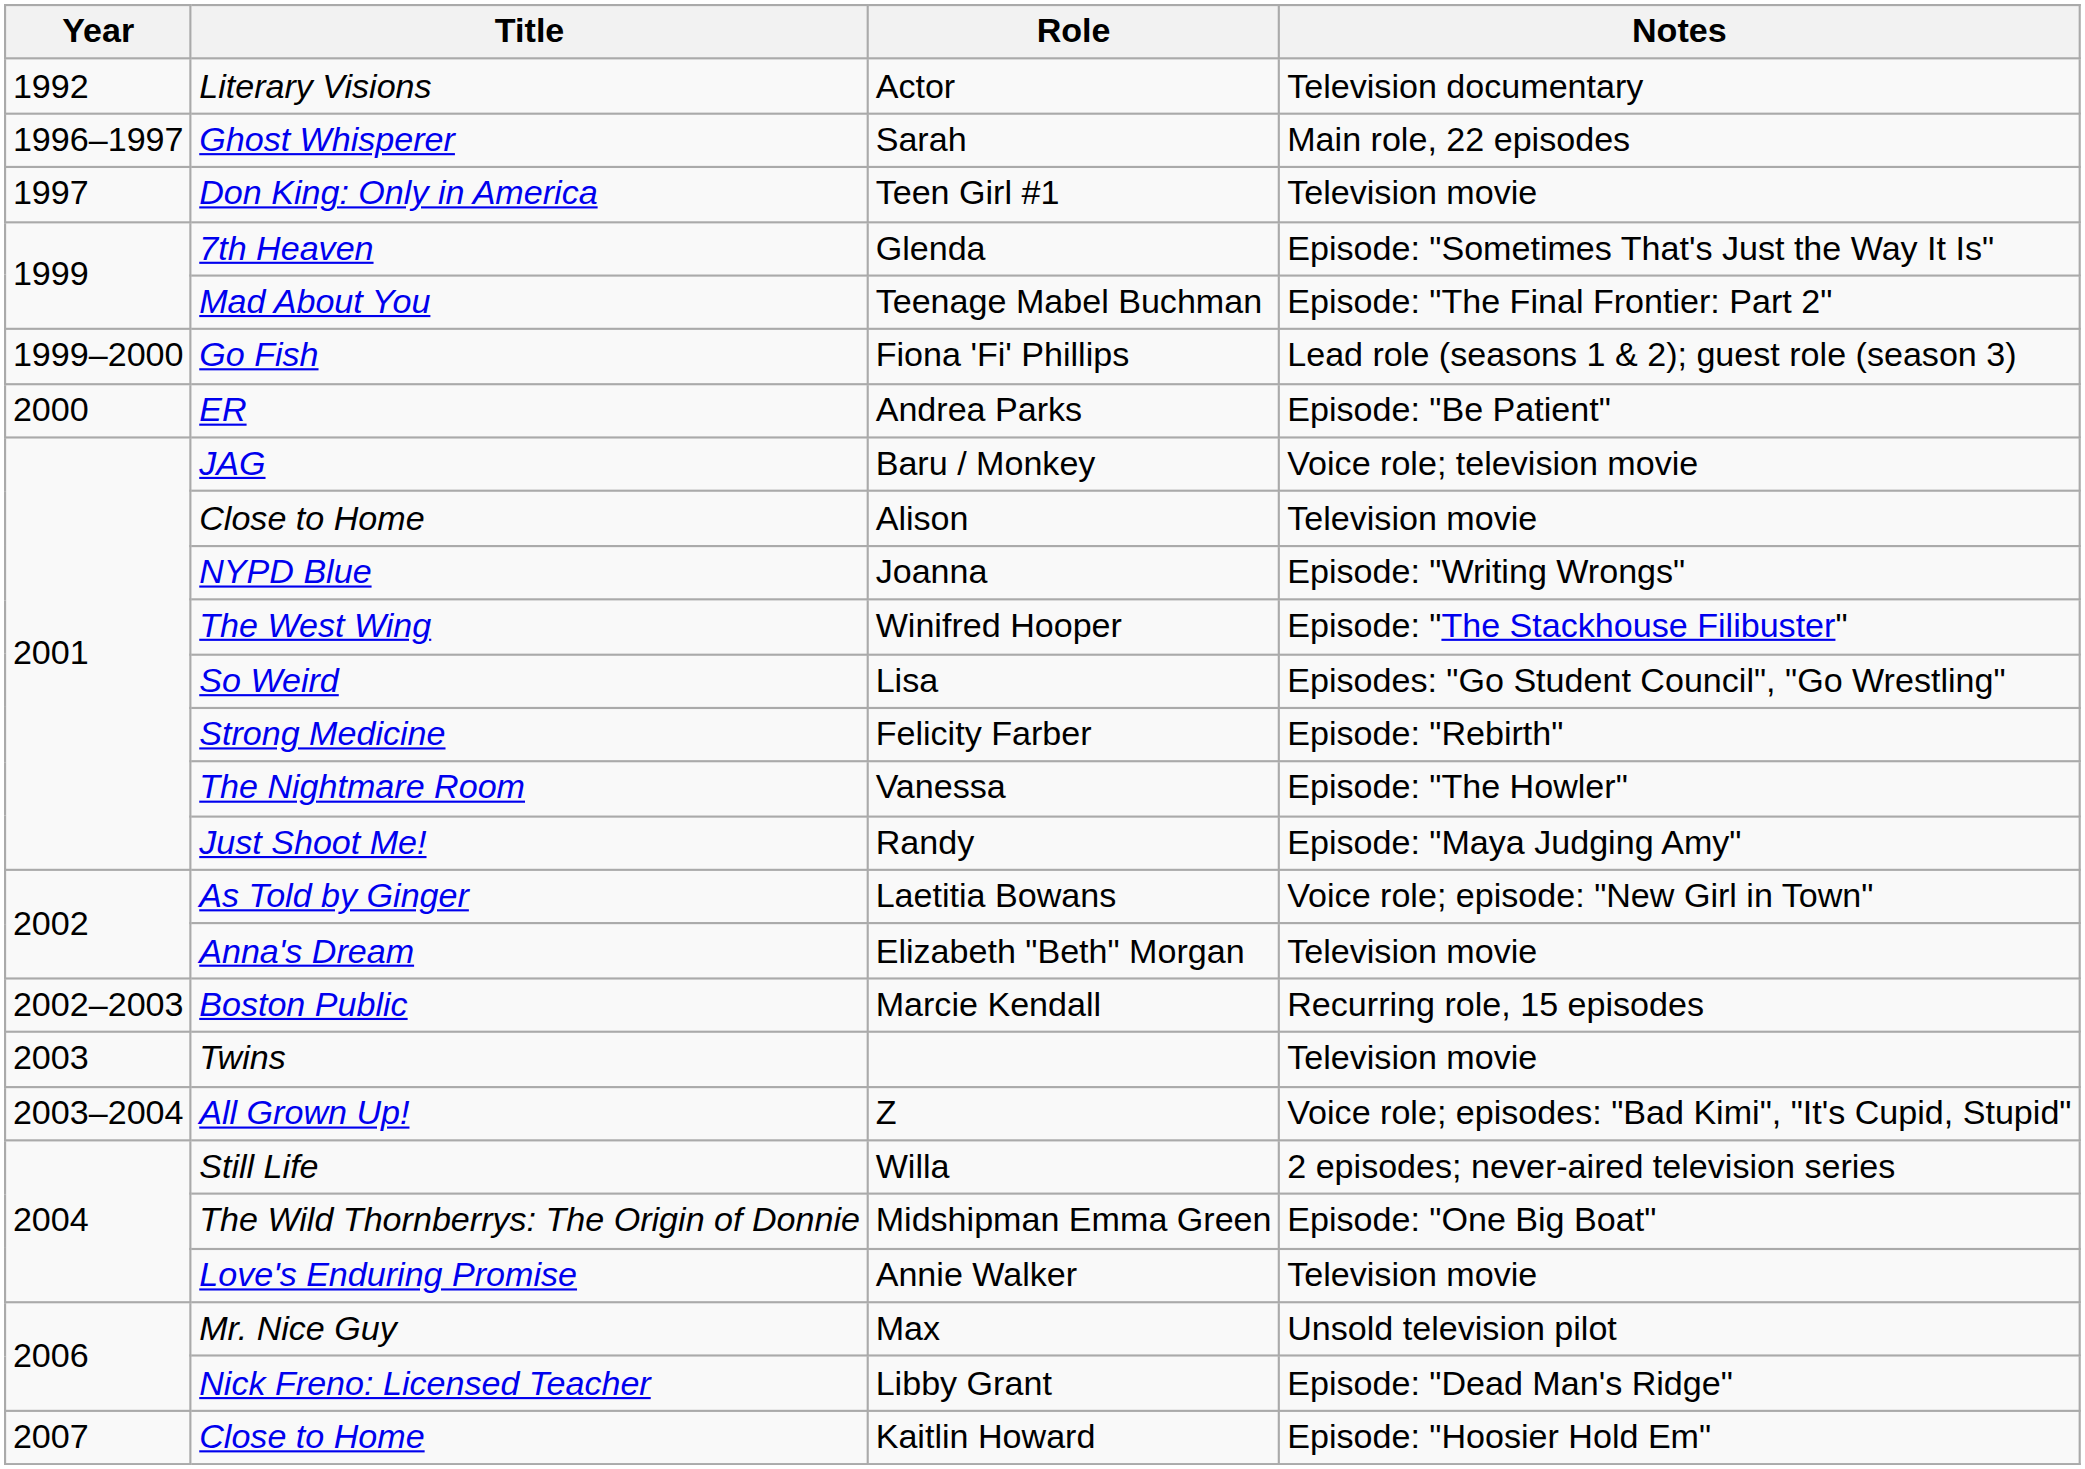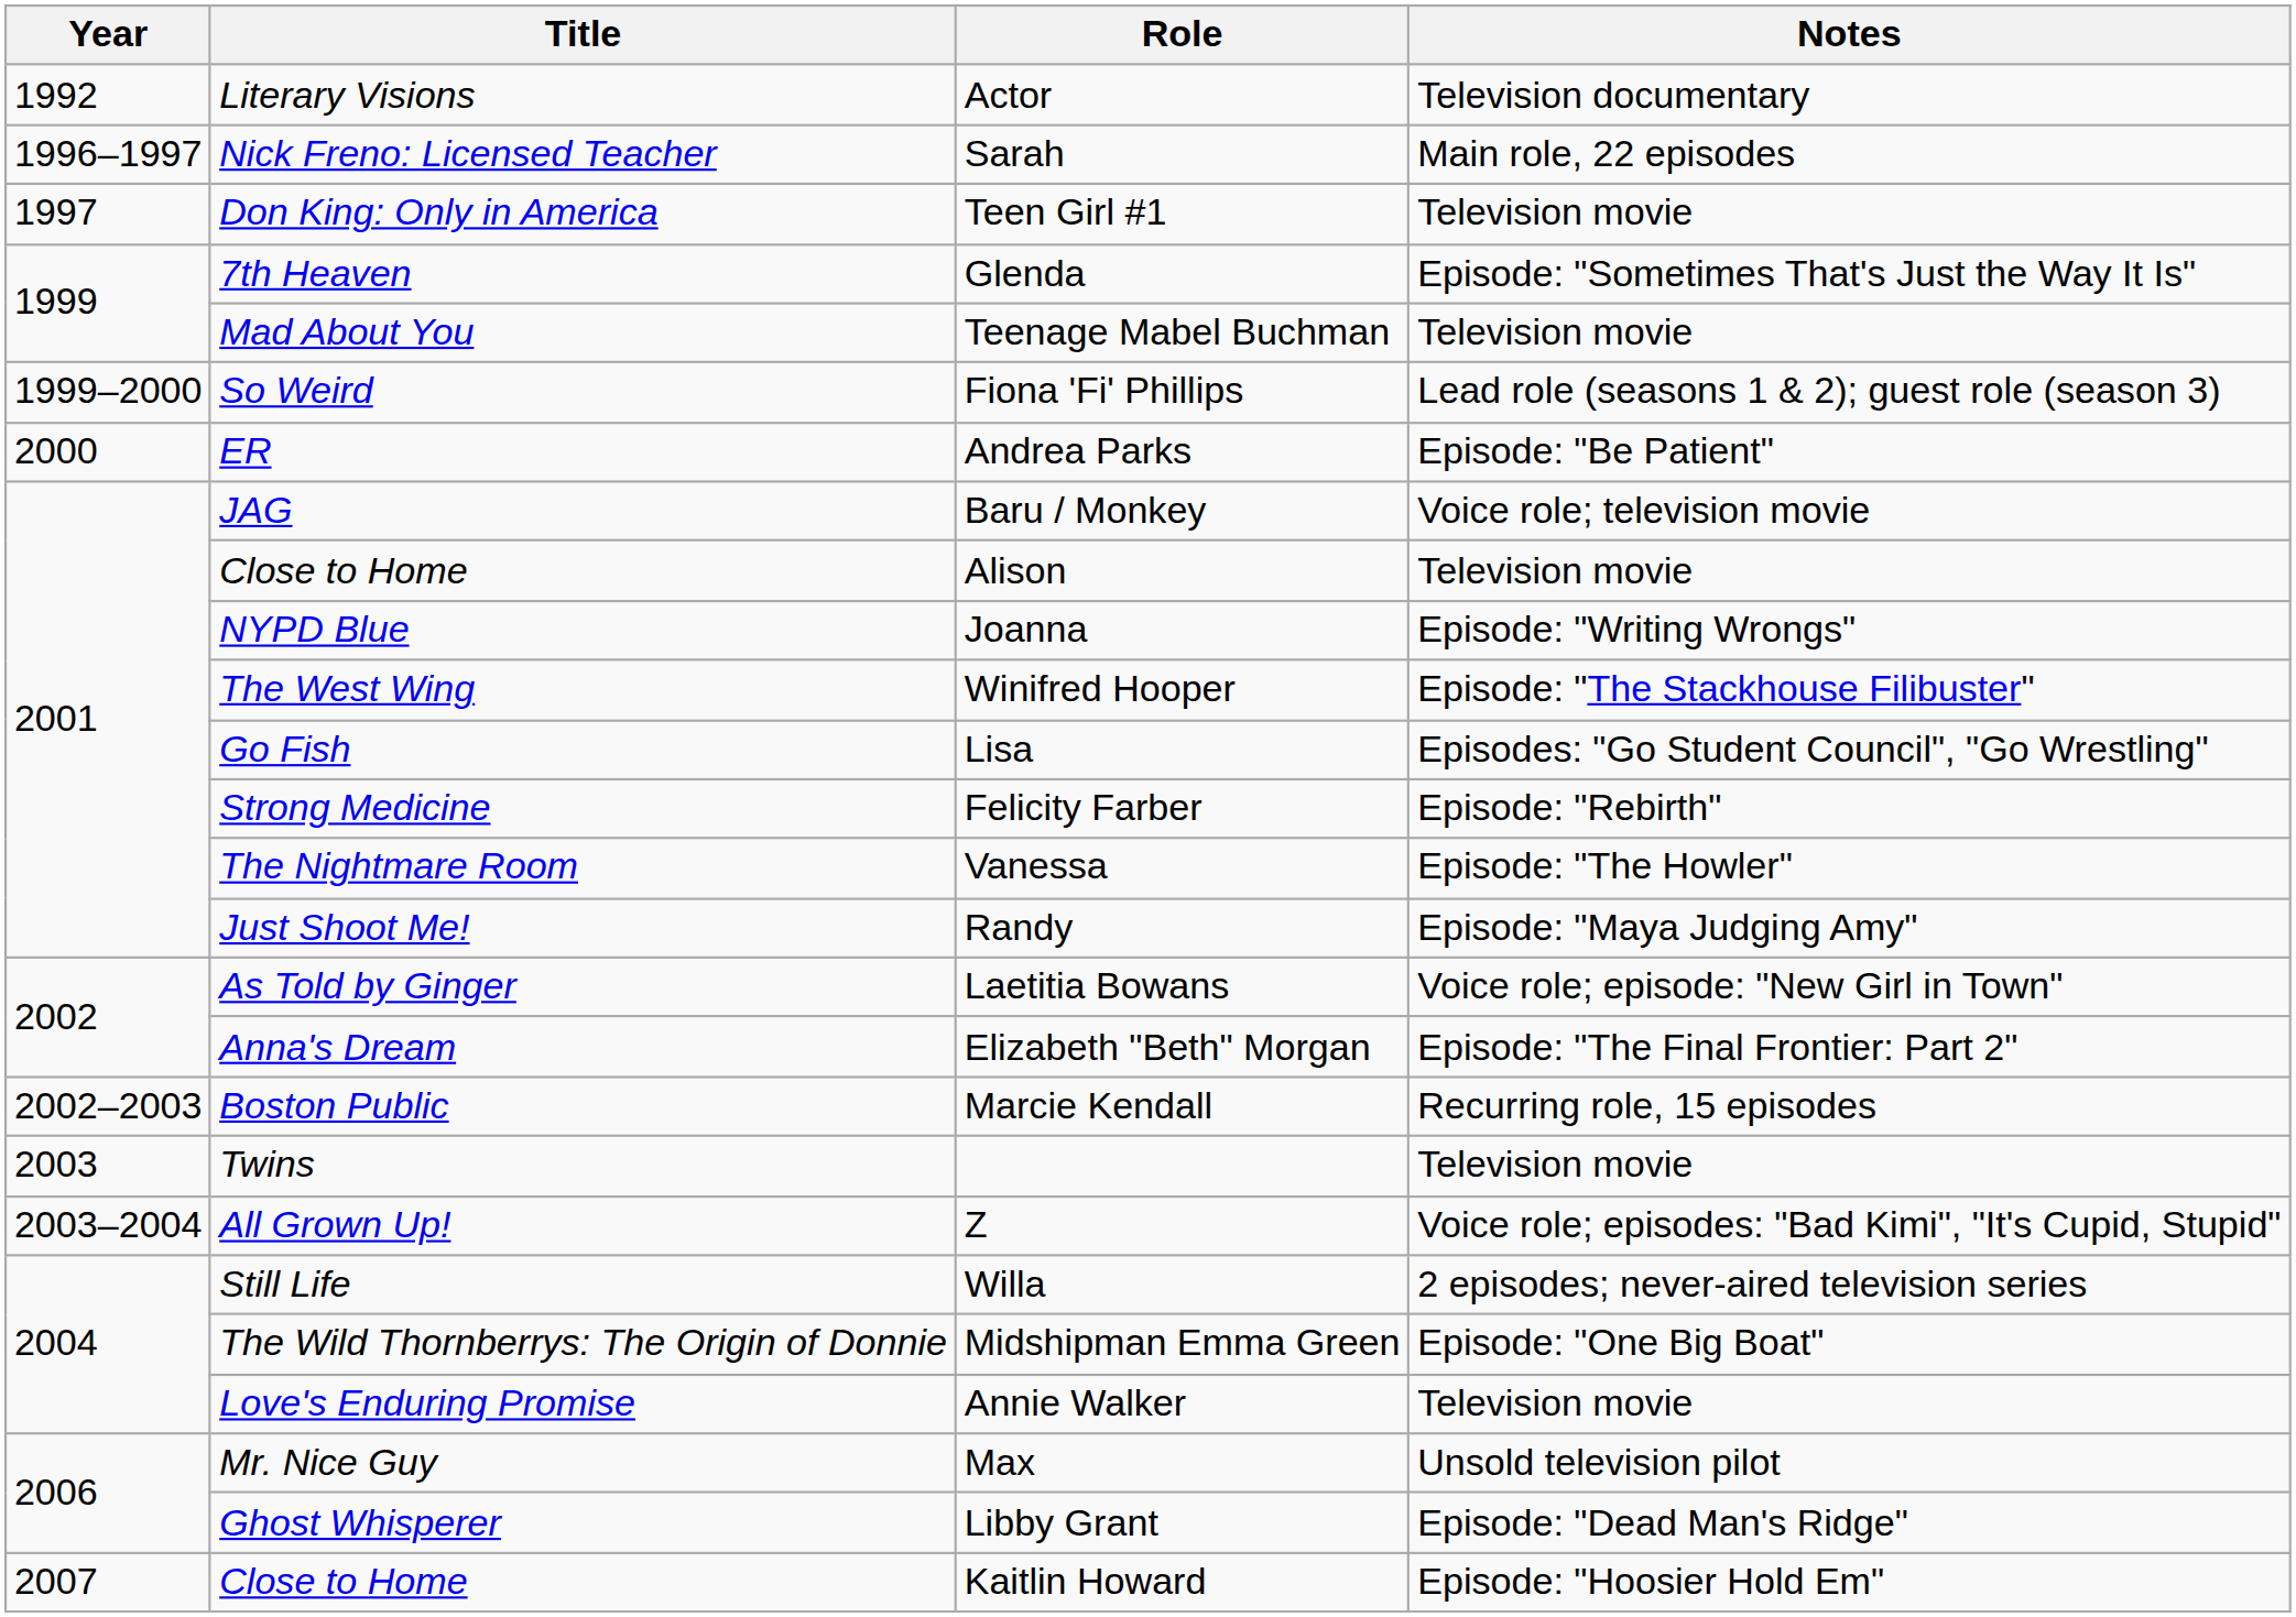Sarah | Title: Ghost Whisperer -> Nick Freno: Licensed Teacher
Teenage Mabel Buchman | Notes: Episode: "The Final Frontier: Part 2" -> Television movie
Fiona 'Fi' Phillips | Title: Go Fish -> So Weird
Lisa | Title: So Weird -> Go Fish
Elizabeth "Beth" Morgan | Notes: Television movie -> Episode: "The Final Frontier: Part 2"
Libby Grant | Title: Nick Freno: Licensed Teacher -> Ghost Whisperer
